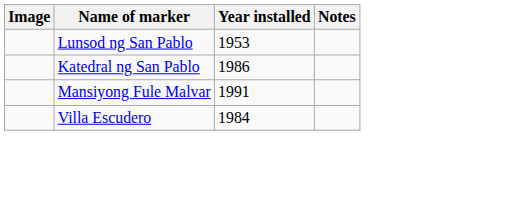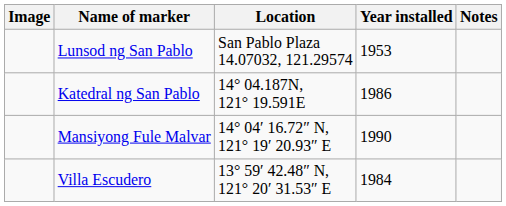+ column: Location | San Pablo Plaza 14.07032, 121.29574 | 14° 04.187N, 121° 19.591E | 14° 04′ 16.72″ N, 121° 19′ 20.93″ E | 13° 59′ 42.48″ N, 121° 20′ 31.53″ E
Mansiyong Fule Malvar | Year installed: 1991 -> 1990
